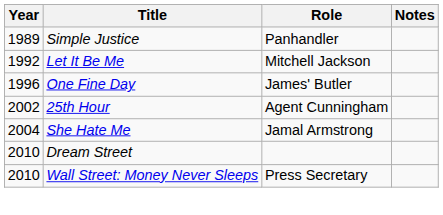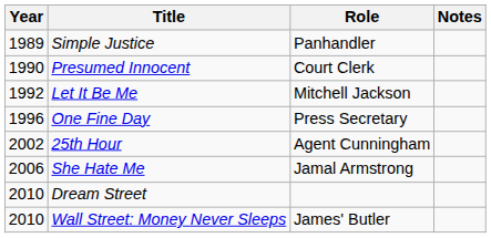+ row: 1990 | Presumed Innocent | Court Clerk
One Fine Day | Role: James' Butler -> Press Secretary
She Hate Me | Year: 2004 -> 2006
Wall Street: Money Never Sleeps | Role: Press Secretary -> James' Butler
